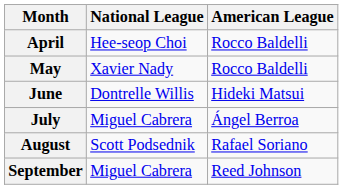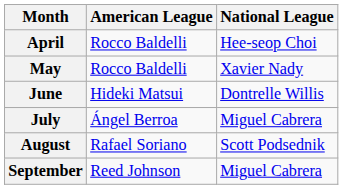columns swapped: American League <-> National League
